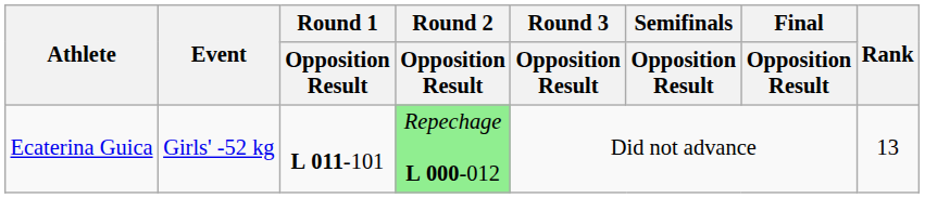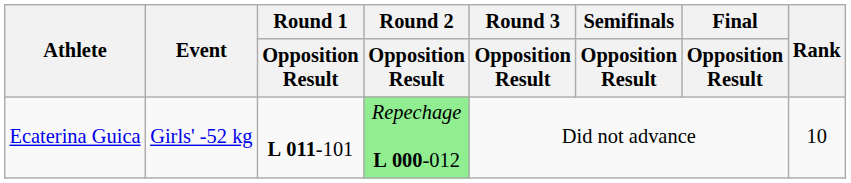Ecaterina Guica | Rank: 13 -> 10
